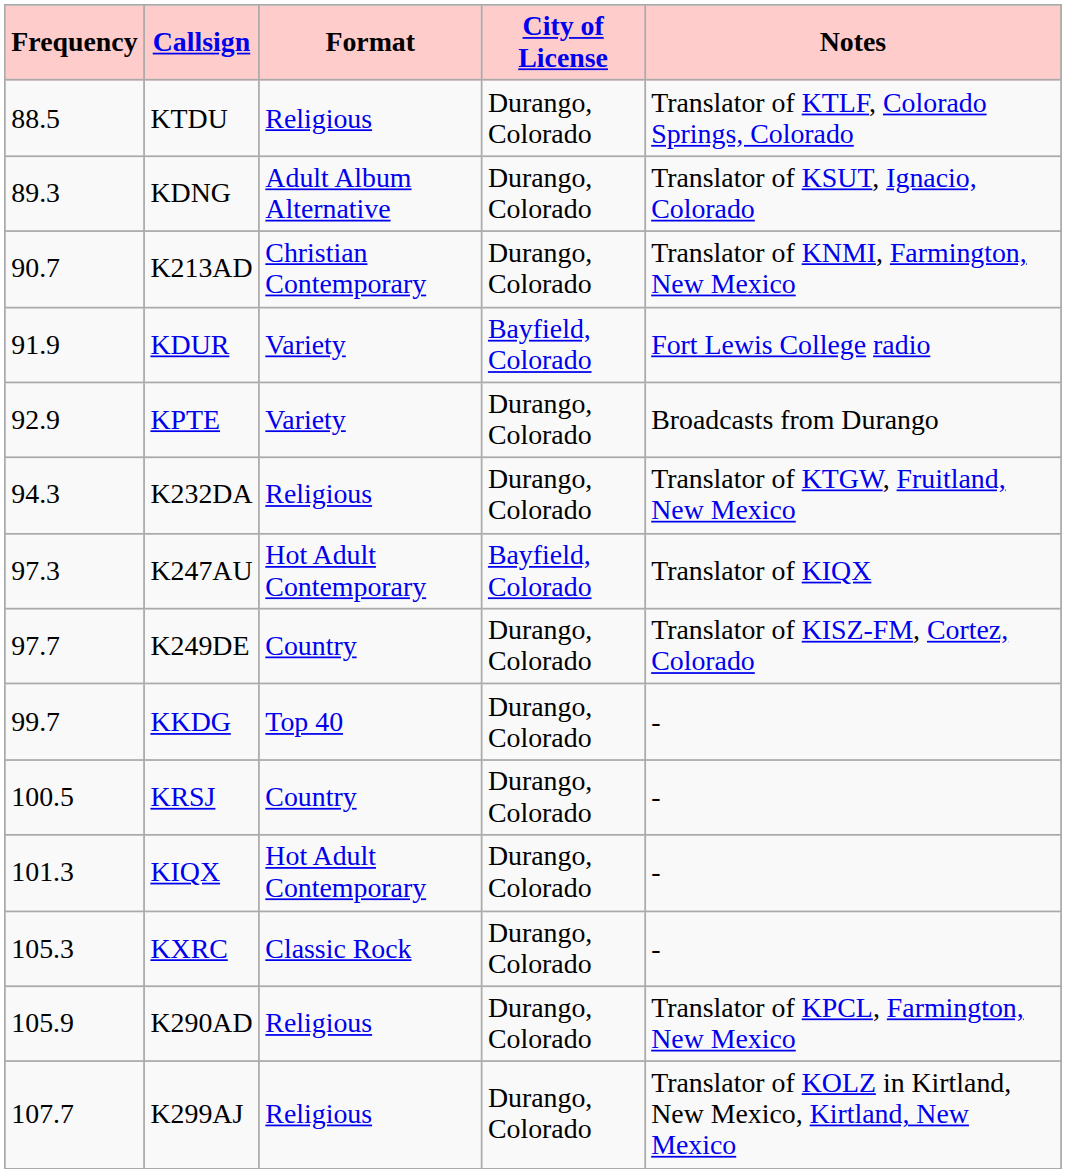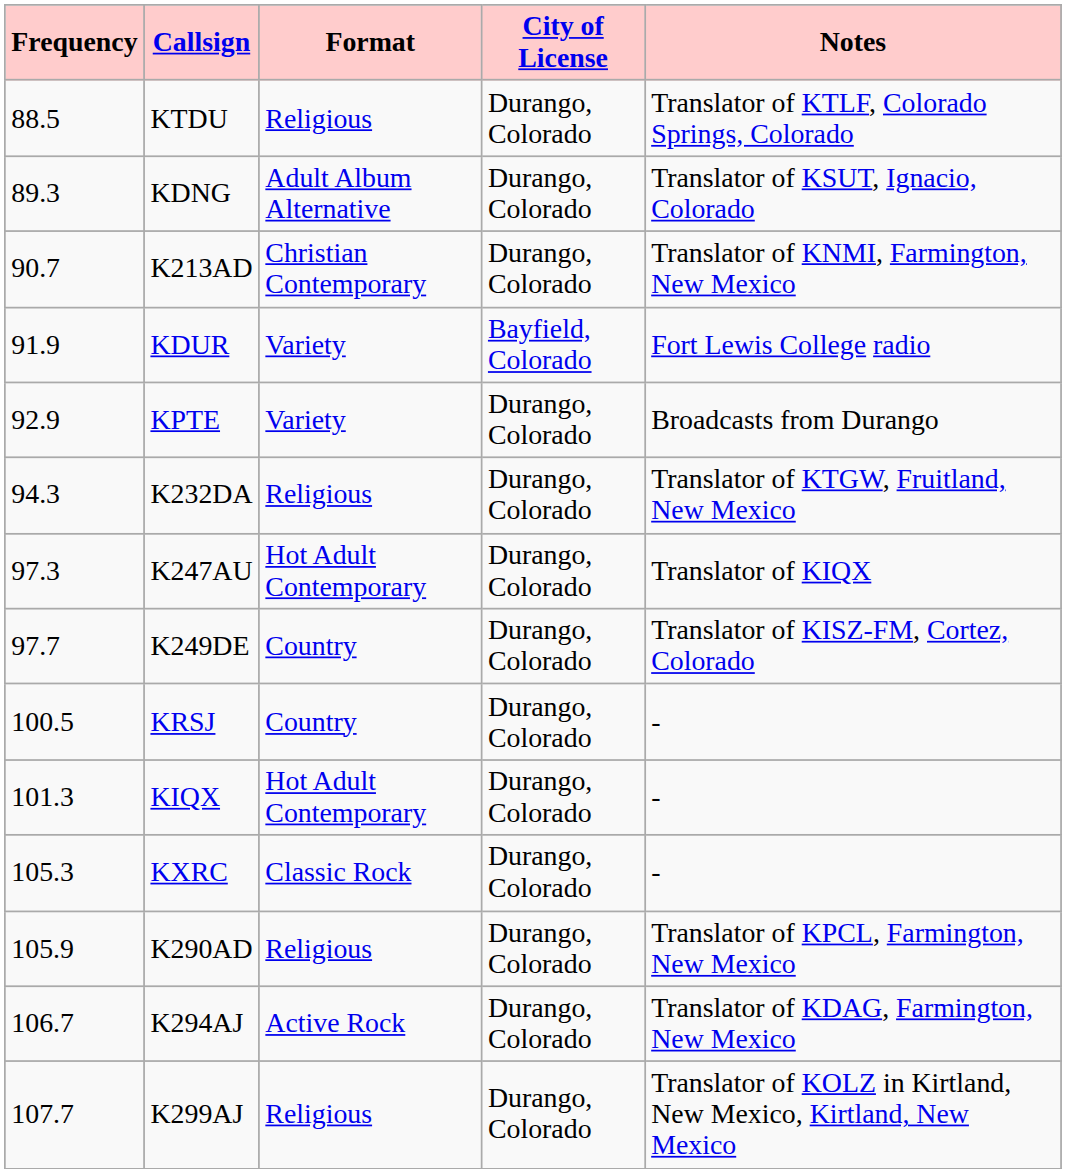K247AU | City of License: Bayfield, Colorado -> Durango, Colorado
- row: 99.7 | KKDG | Top 40 | Durango, Colorado | -
+ row: 106.7 | K294AJ | Active Rock | Durango, Colorado | Translator of KDAG, Farmington, New Mexico
